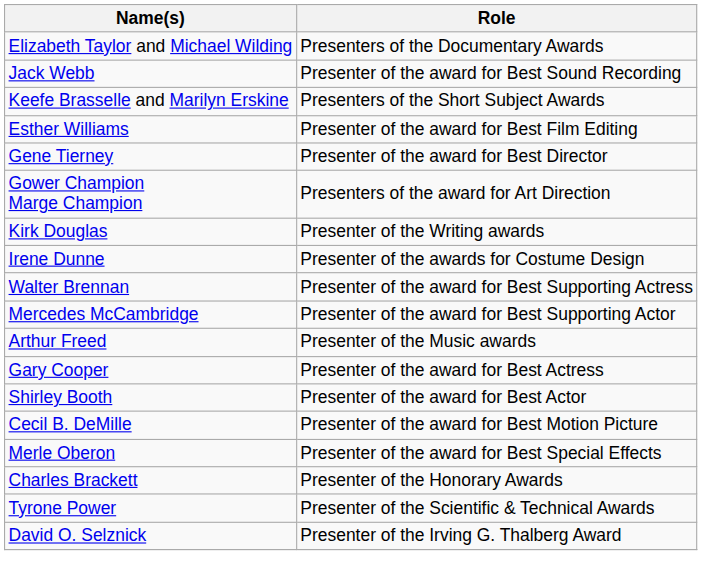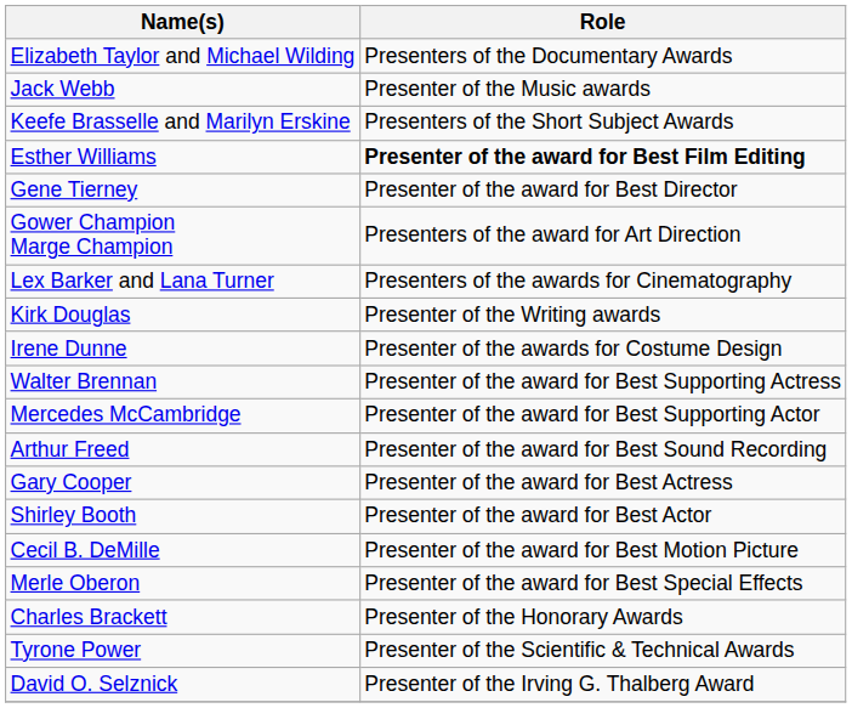Jack Webb | Role: Presenter of the award for Best Sound Recording -> Presenter of the Music awards
Esther Williams | Role: normal -> bold
+ row: Lex Barker and Lana Turner | Presenters of the awards for Cinematography
Arthur Freed | Role: Presenter of the Music awards -> Presenter of the award for Best Sound Recording
